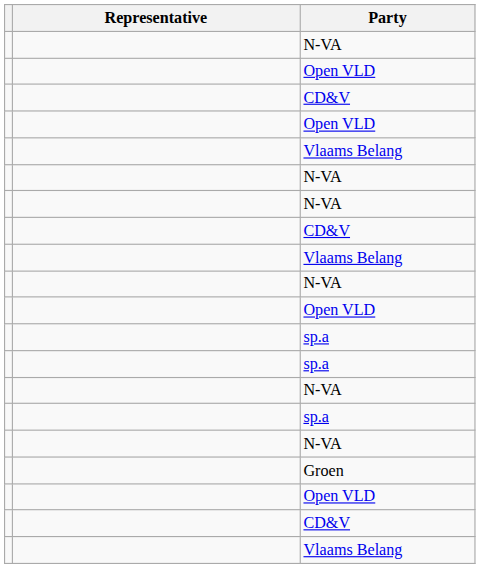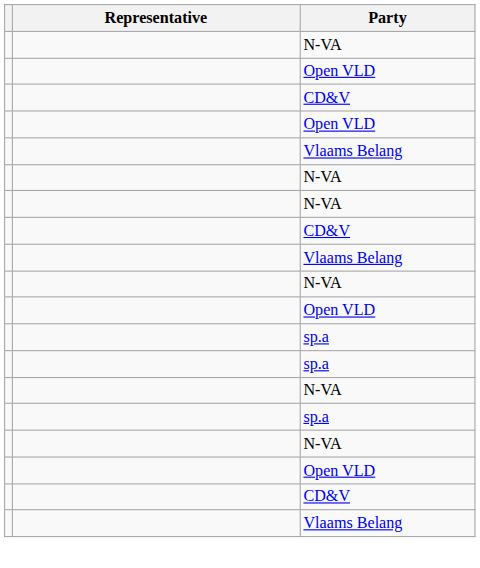- row: Groen
